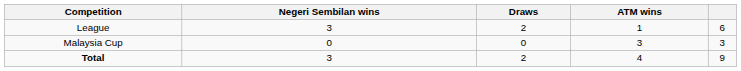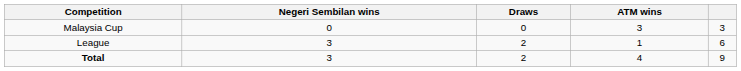rows swapped: League <-> Malaysia Cup
